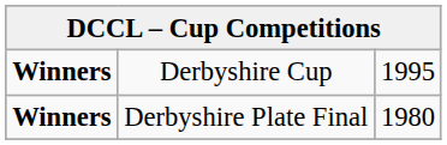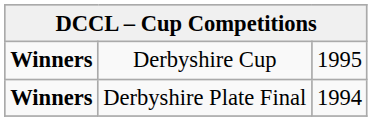Derbyshire Plate Final | column 3: 1980 -> 1994
